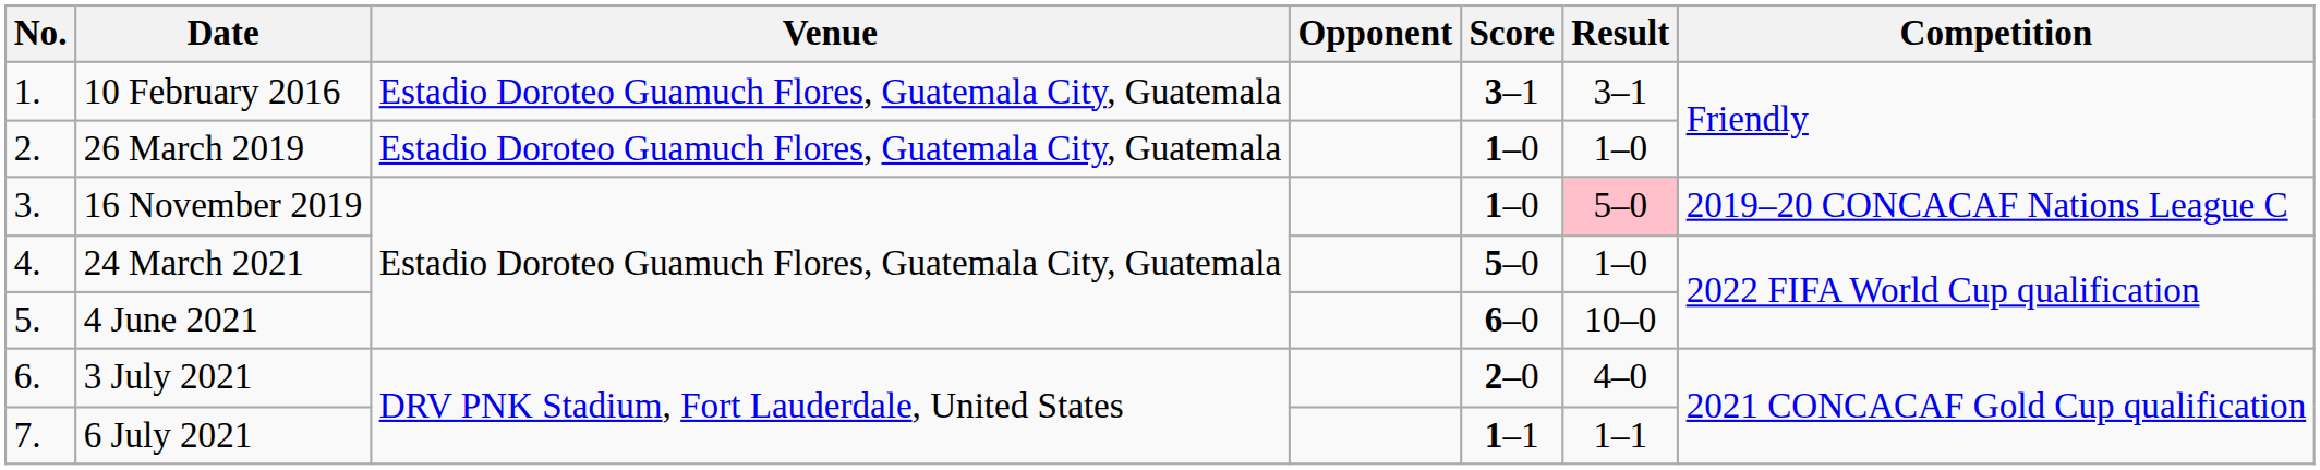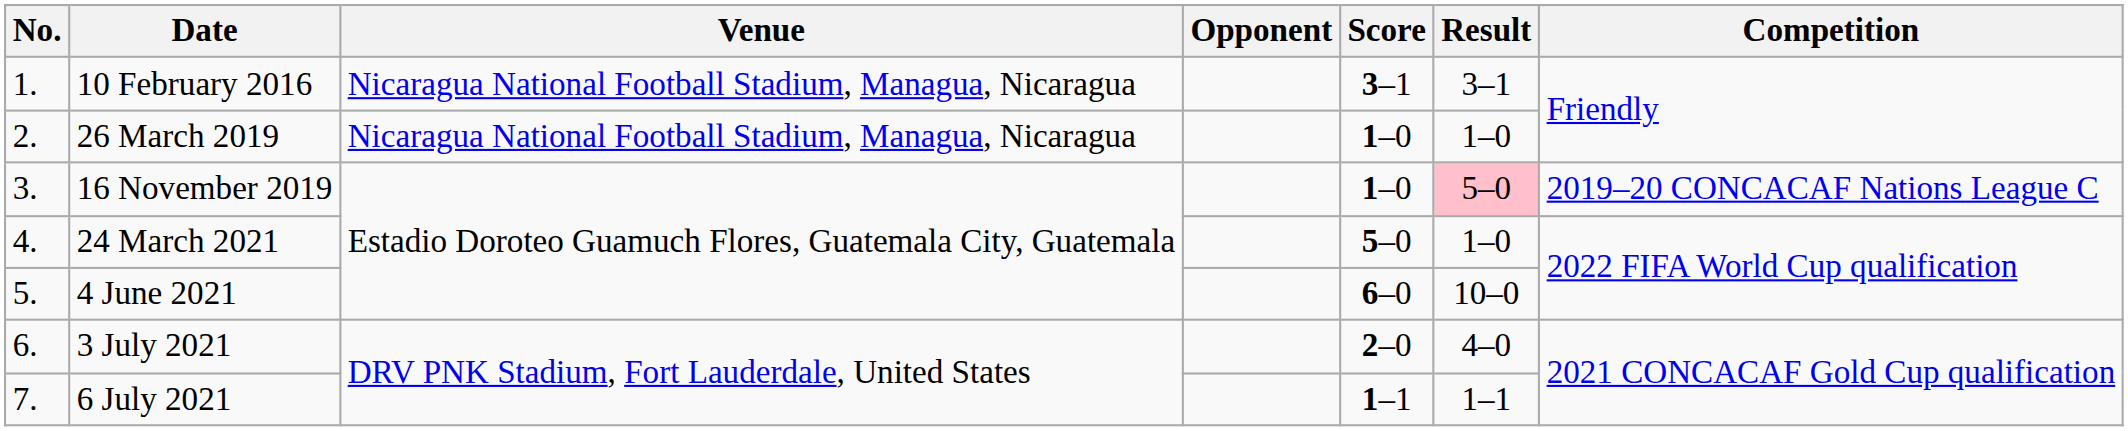10 February 2016 | Venue: Estadio Doroteo Guamuch Flores, Guatemala City, Guatemala -> Nicaragua National Football Stadium, Managua, Nicaragua
26 March 2019 | Venue: Estadio Doroteo Guamuch Flores, Guatemala City, Guatemala -> Nicaragua National Football Stadium, Managua, Nicaragua
